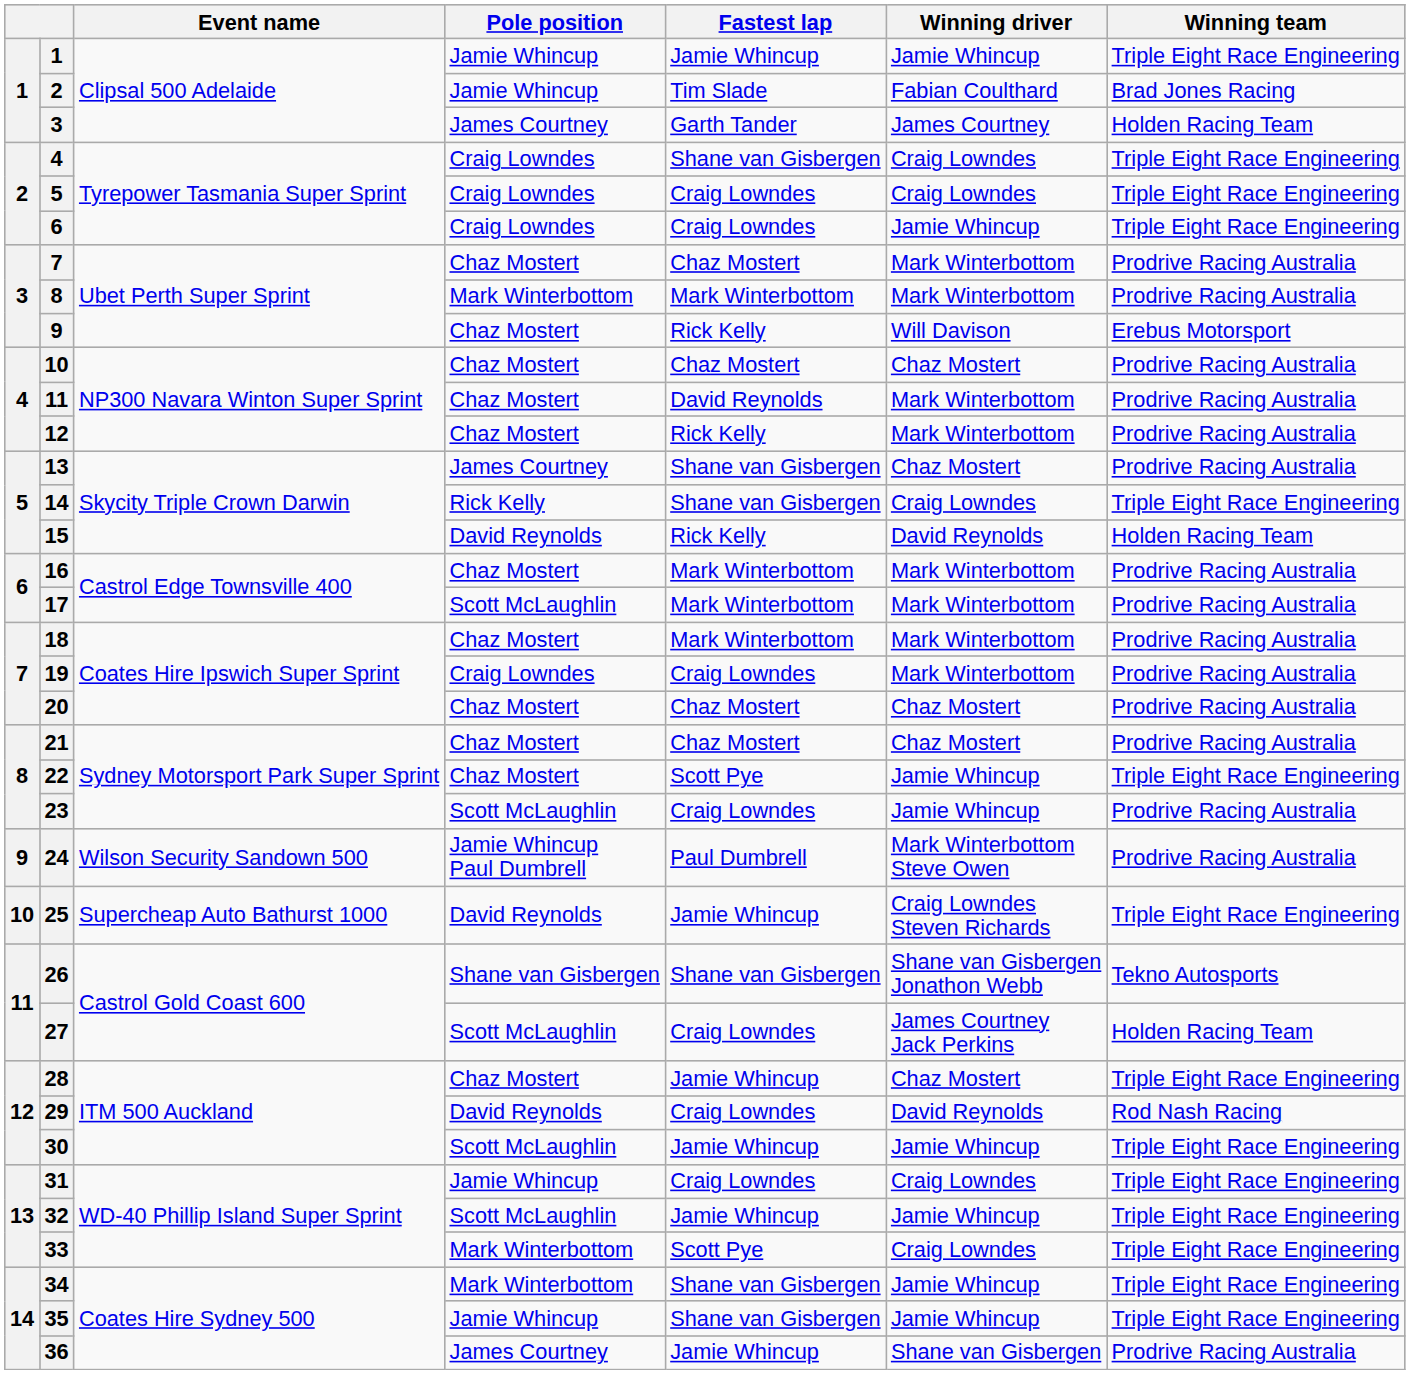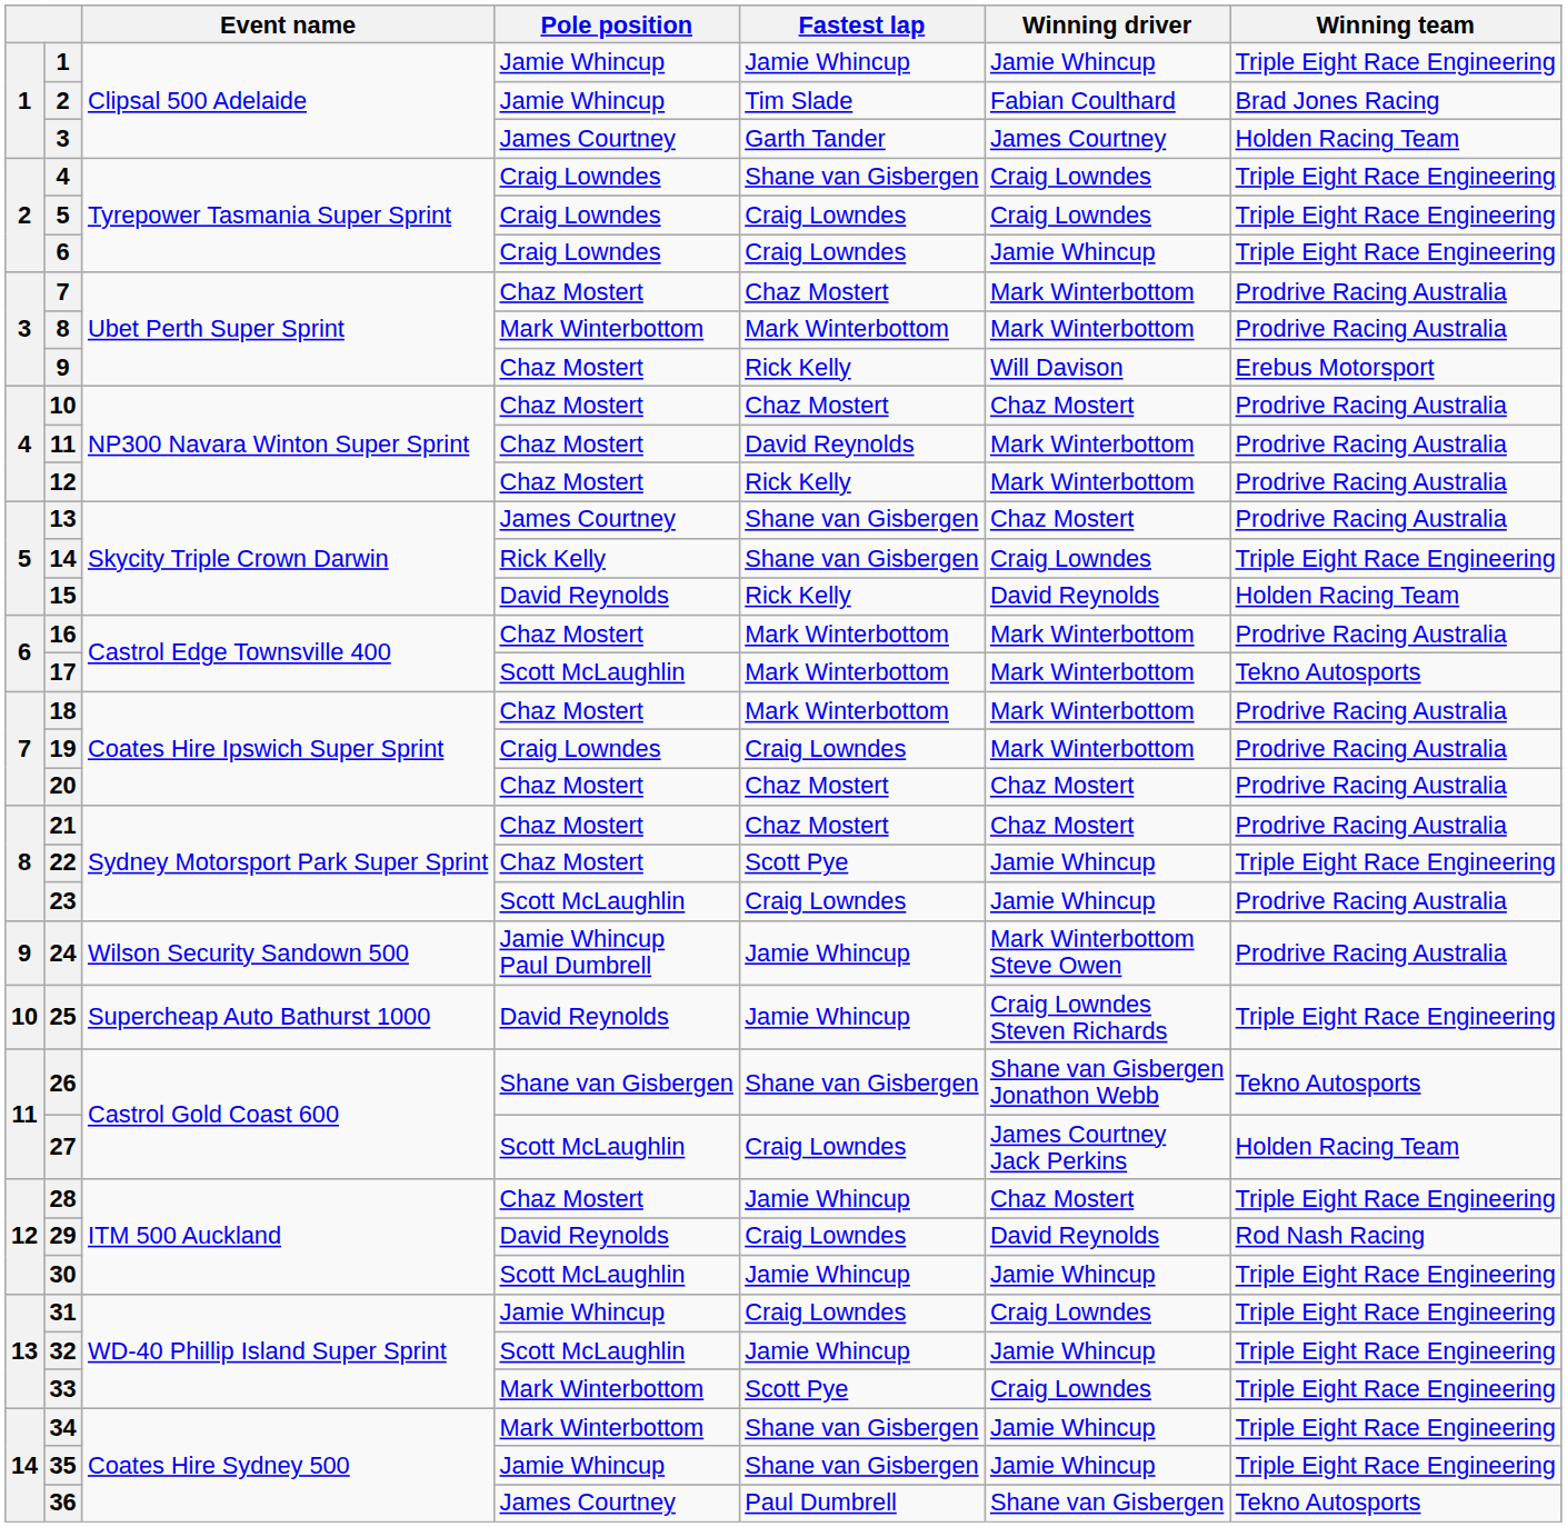17 | Winning team: Prodrive Racing Australia -> Tekno Autosports
24 | Fastest lap: Paul Dumbrell -> Jamie Whincup
36 | Fastest lap: Jamie Whincup -> Paul Dumbrell
36 | Winning team: Prodrive Racing Australia -> Tekno Autosports
